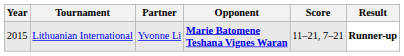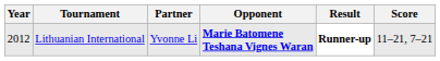columns swapped: Score <-> Result
Lithuanian International | Year: 2015 -> 2012
